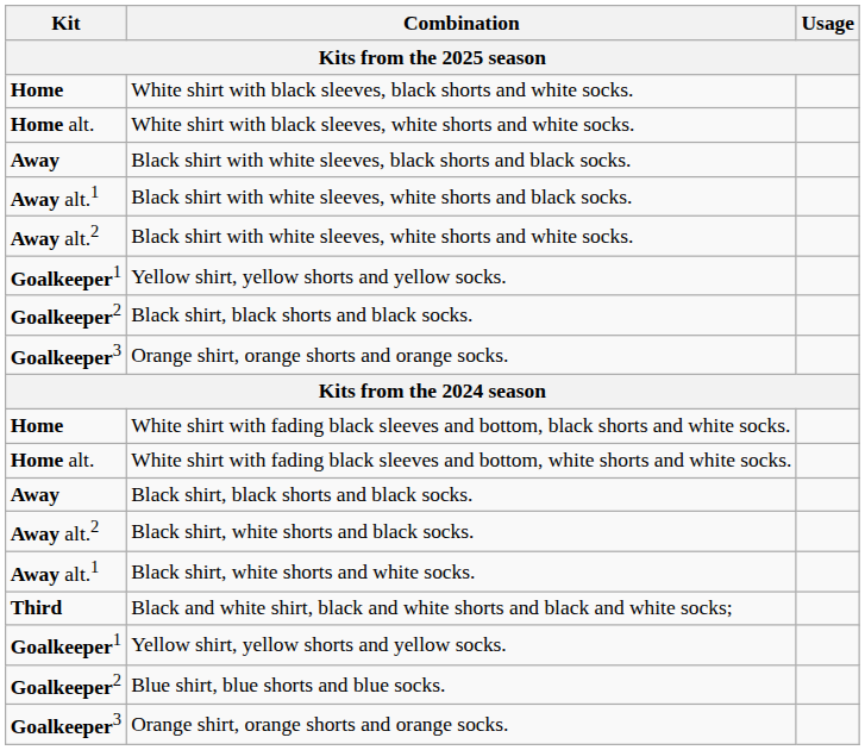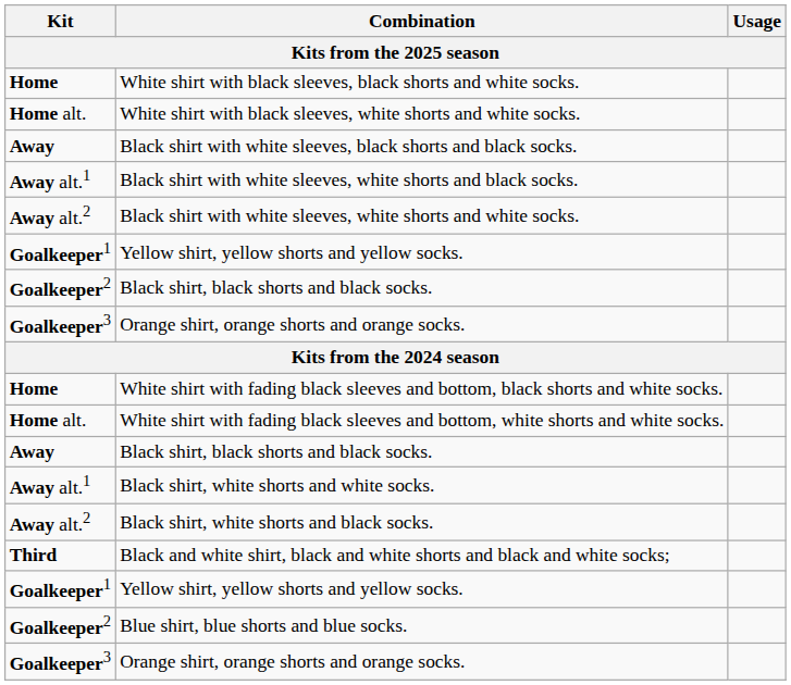rows swapped: Black shirt, white shorts and white socks. <-> Black shirt, white shorts and black socks.
